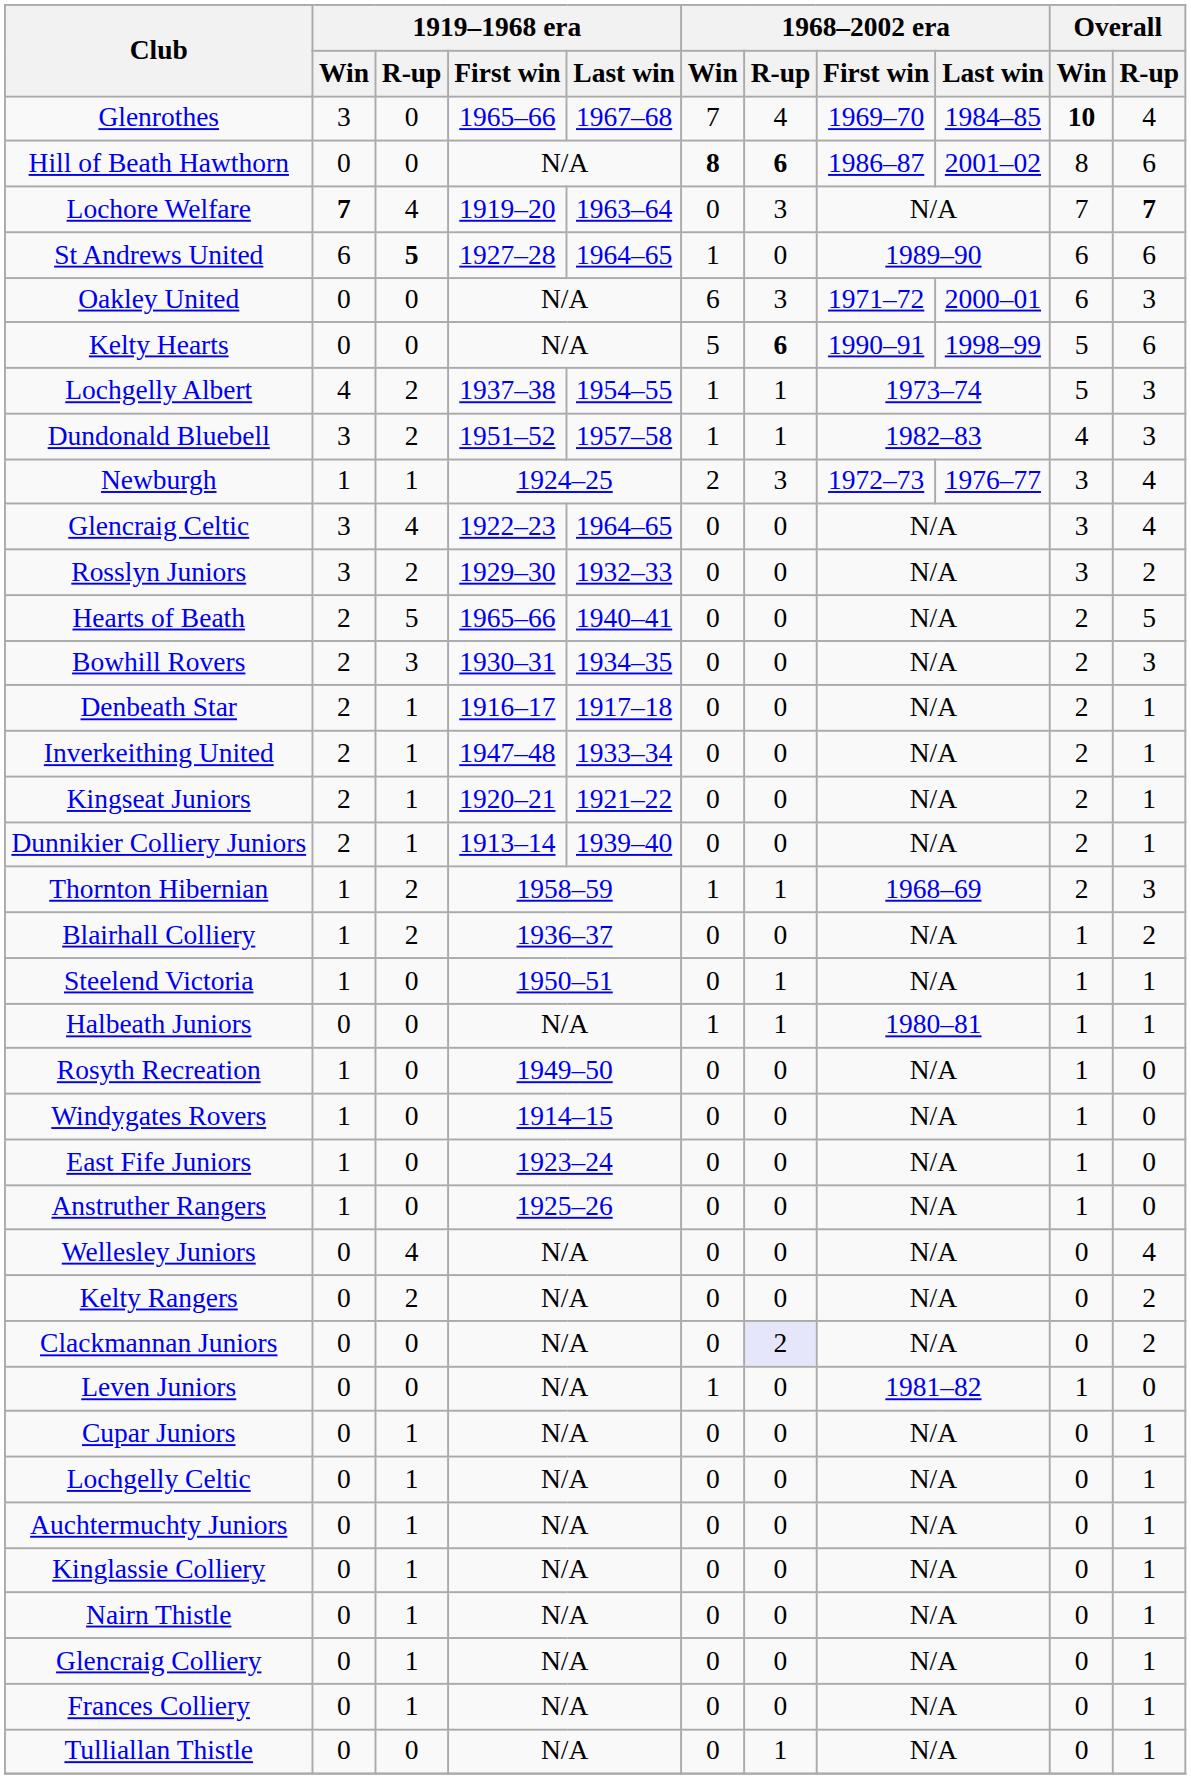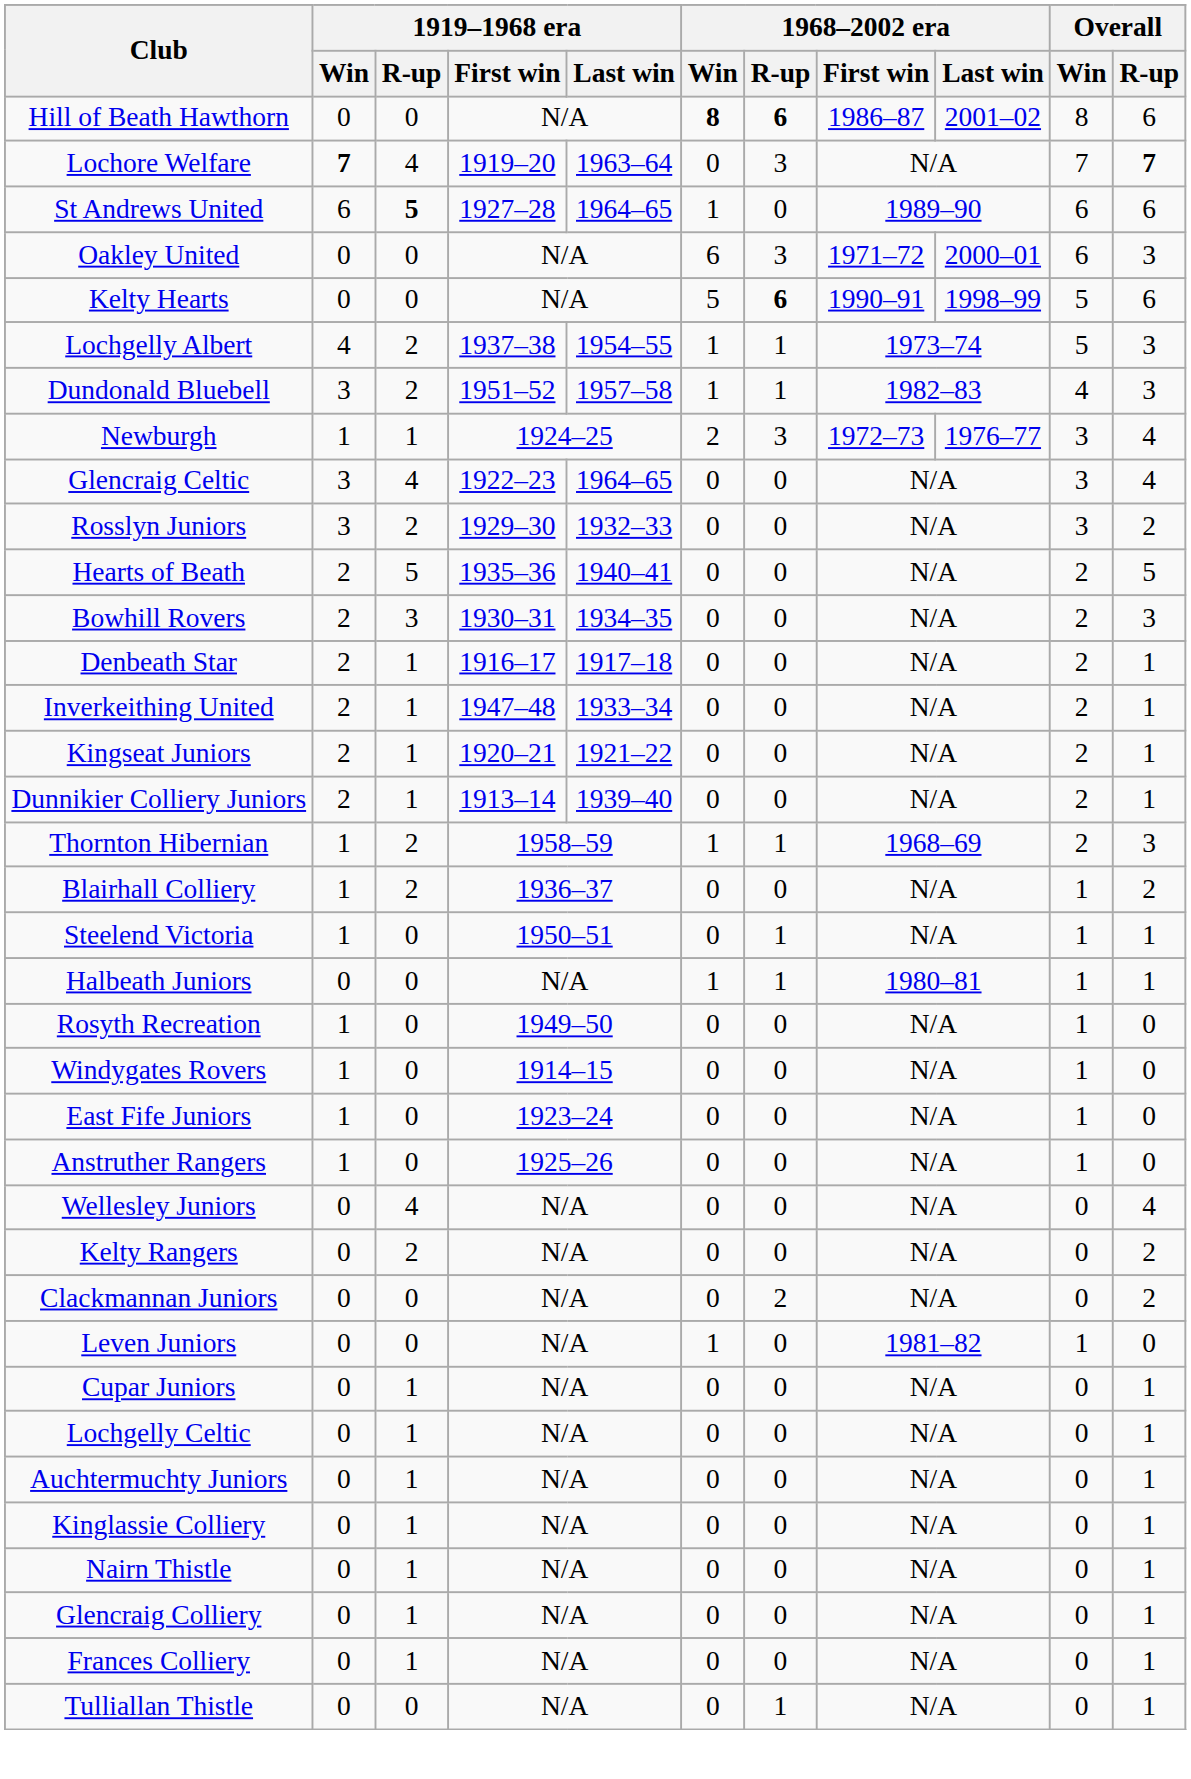- row: Glenrothes | 3 | 0 | 1965–66 | 1967–68 | 7 | 4 | 1969–70 | 1984–85 | 10 | 4
Hearts of Beath | 1919–1968 era / First win: 1965–66 -> 1935–36
Clackmannan Juniors | 1968–2002 era / R-up: lavender background -> no background
